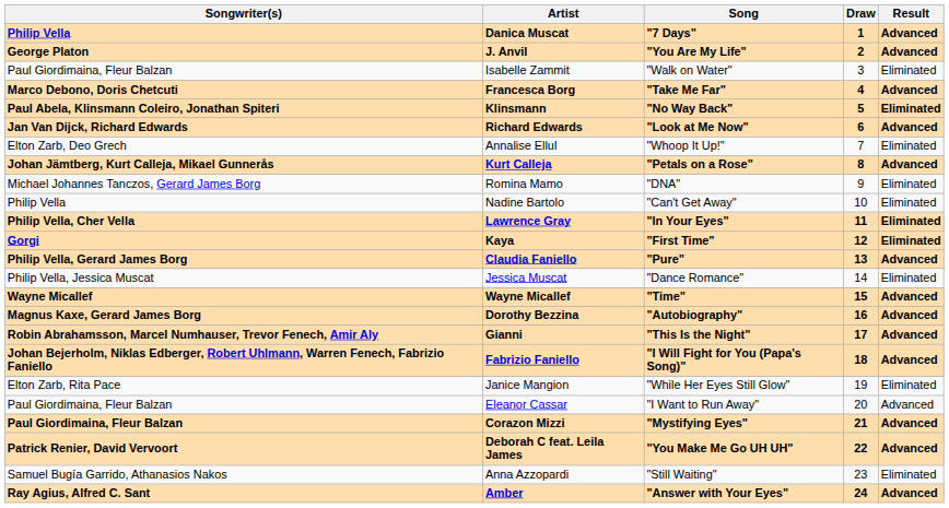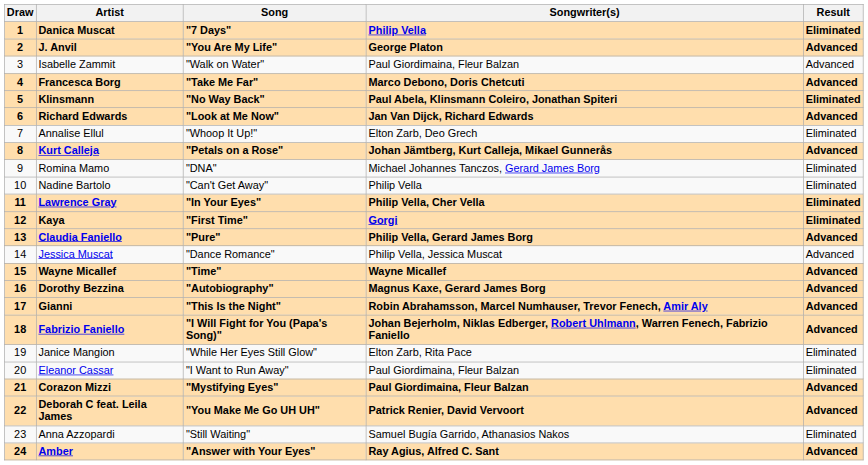columns swapped: Draw <-> Songwriter(s)
Danica Muscat | Result: Advanced -> Eliminated
Isabelle Zammit | Result: Eliminated -> Advanced
Jessica Muscat | Result: Eliminated -> Advanced
Eleanor Cassar | Result: Advanced -> Eliminated
